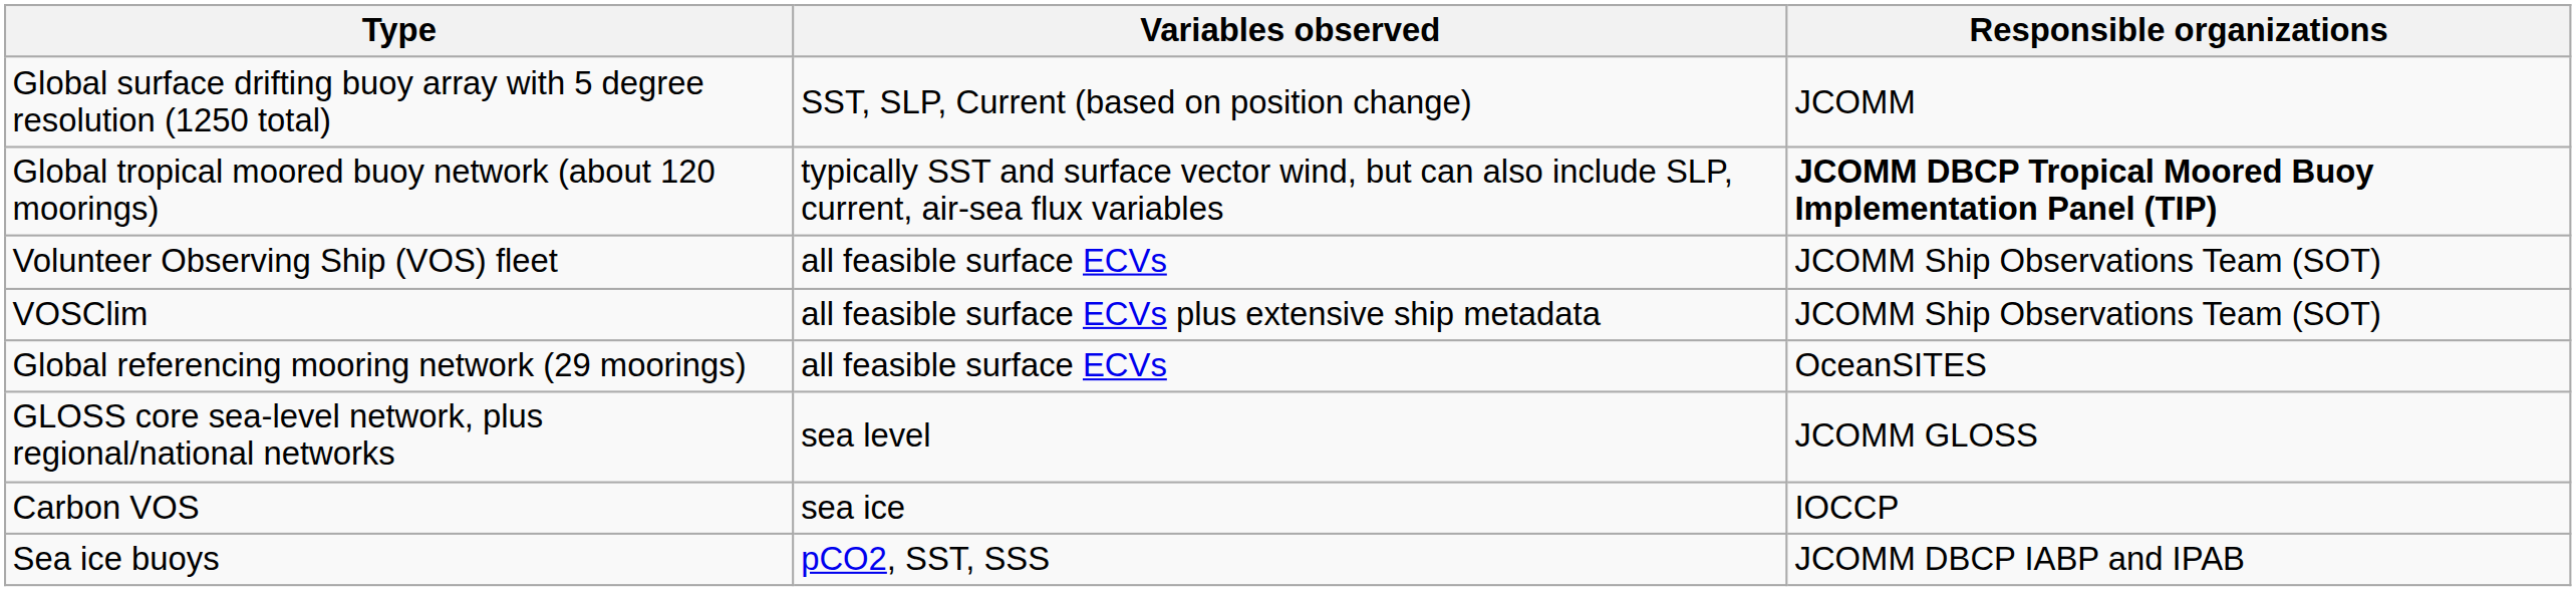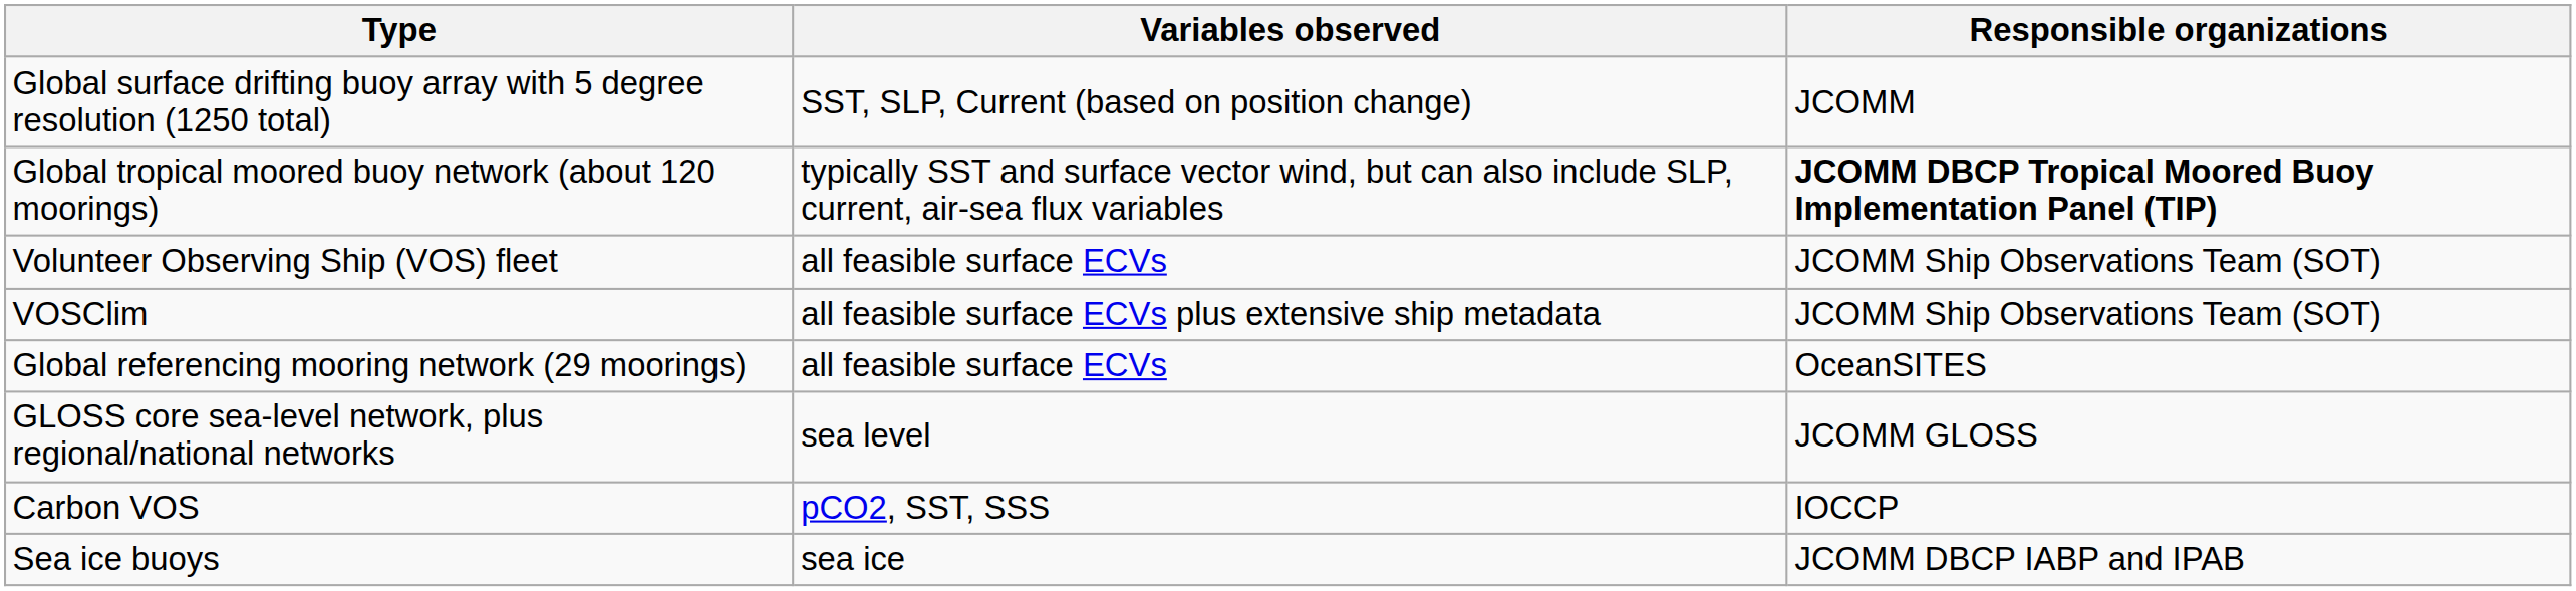Carbon VOS | Variables observed: sea ice -> pCO2, SST, SSS
Sea ice buoys | Variables observed: pCO2, SST, SSS -> sea ice
